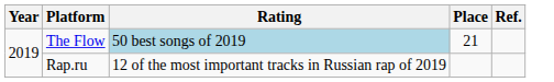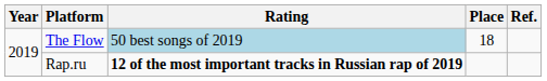The Flow | Place: 21 -> 18
Rap.ru | Rating: normal -> bold
